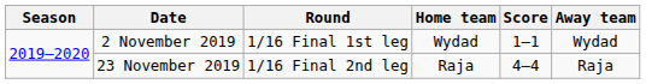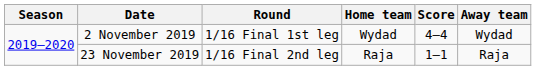2 November 2019 | Score: 1–1 -> 4–4
23 November 2019 | Score: 4–4 -> 1–1
